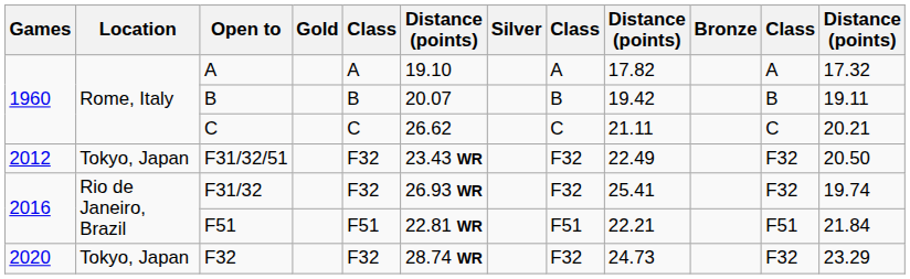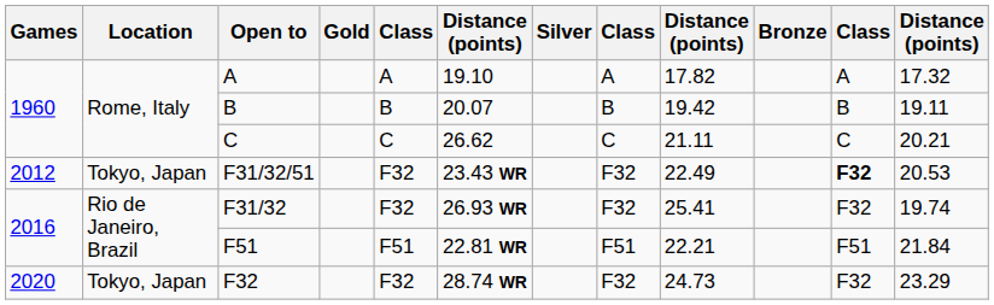F31/32/51 | column 11: normal -> bold
F31/32/51 | column 12: 20.50 -> 20.53
